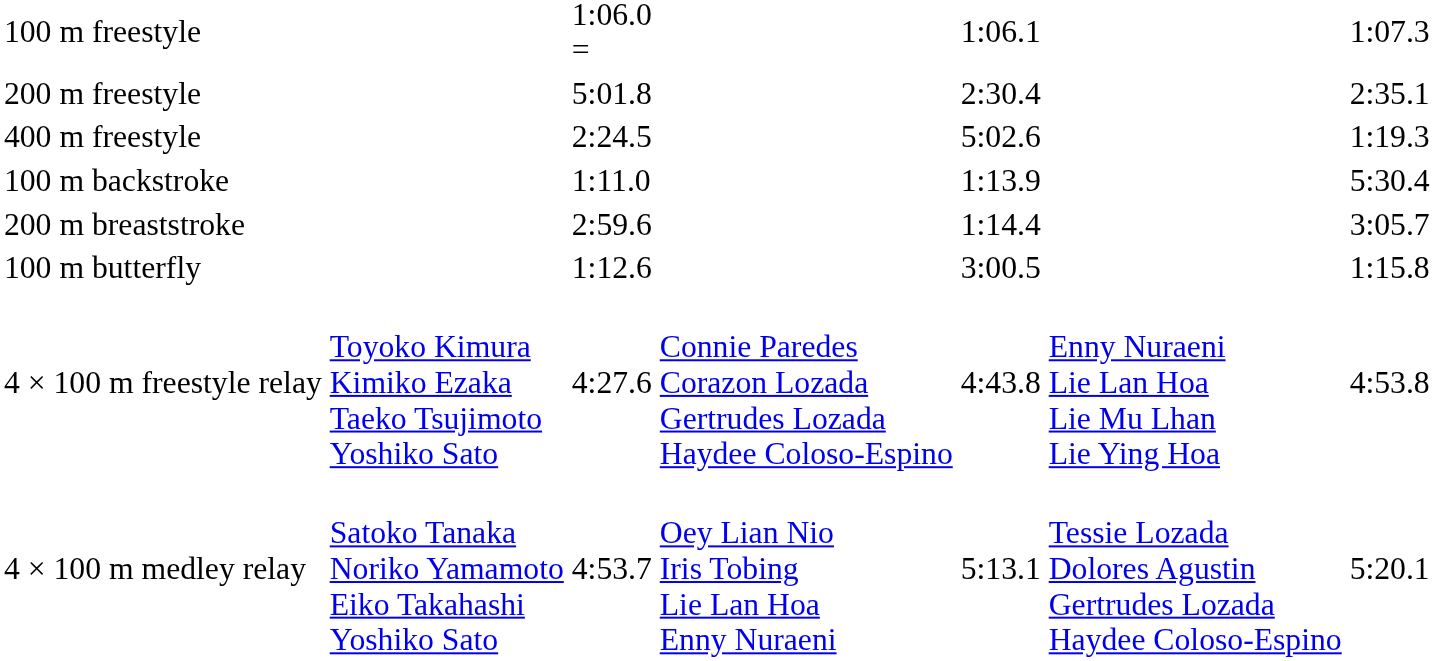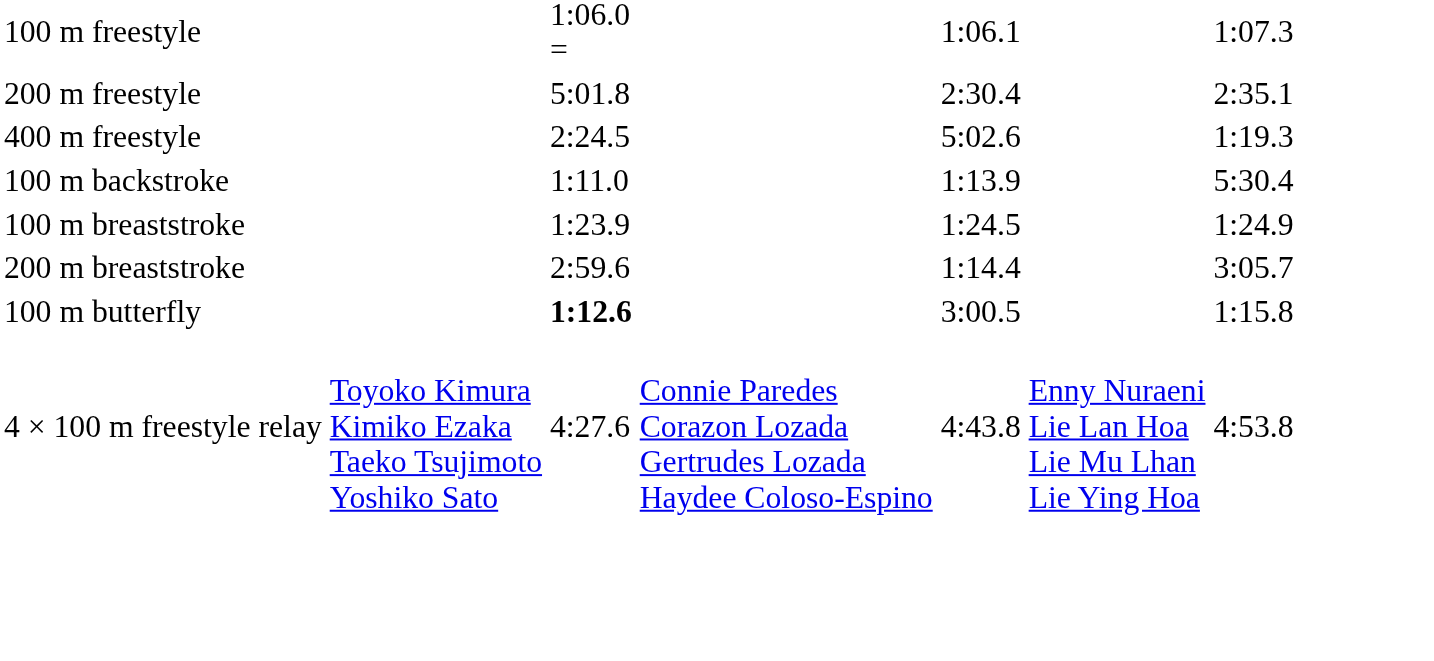+ row: 100 m breaststroke | 1:23.9 | 1:24.5 | 1:24.9
100 m butterfly | column 3: normal -> bold
- row: 4 × 100 m medley relay | Satoko Tanaka Noriko Yamamoto Eiko Takahashi Yoshiko Sato | 4:53.7 | Oey Lian Nio Iris Tobing Lie Lan Hoa Enny Nuraeni | 5:13.1 | Tessie Lozada Dolores Agustin Gertrudes Lozada Haydee Coloso-Espino | 5:20.1
